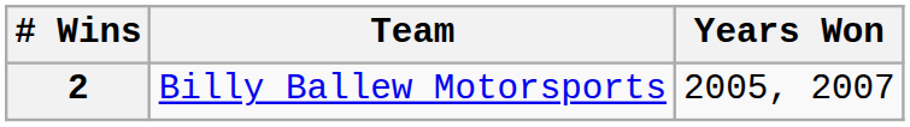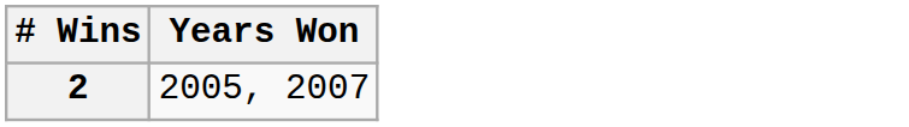- column: Team | Billy Ballew Motorsports
